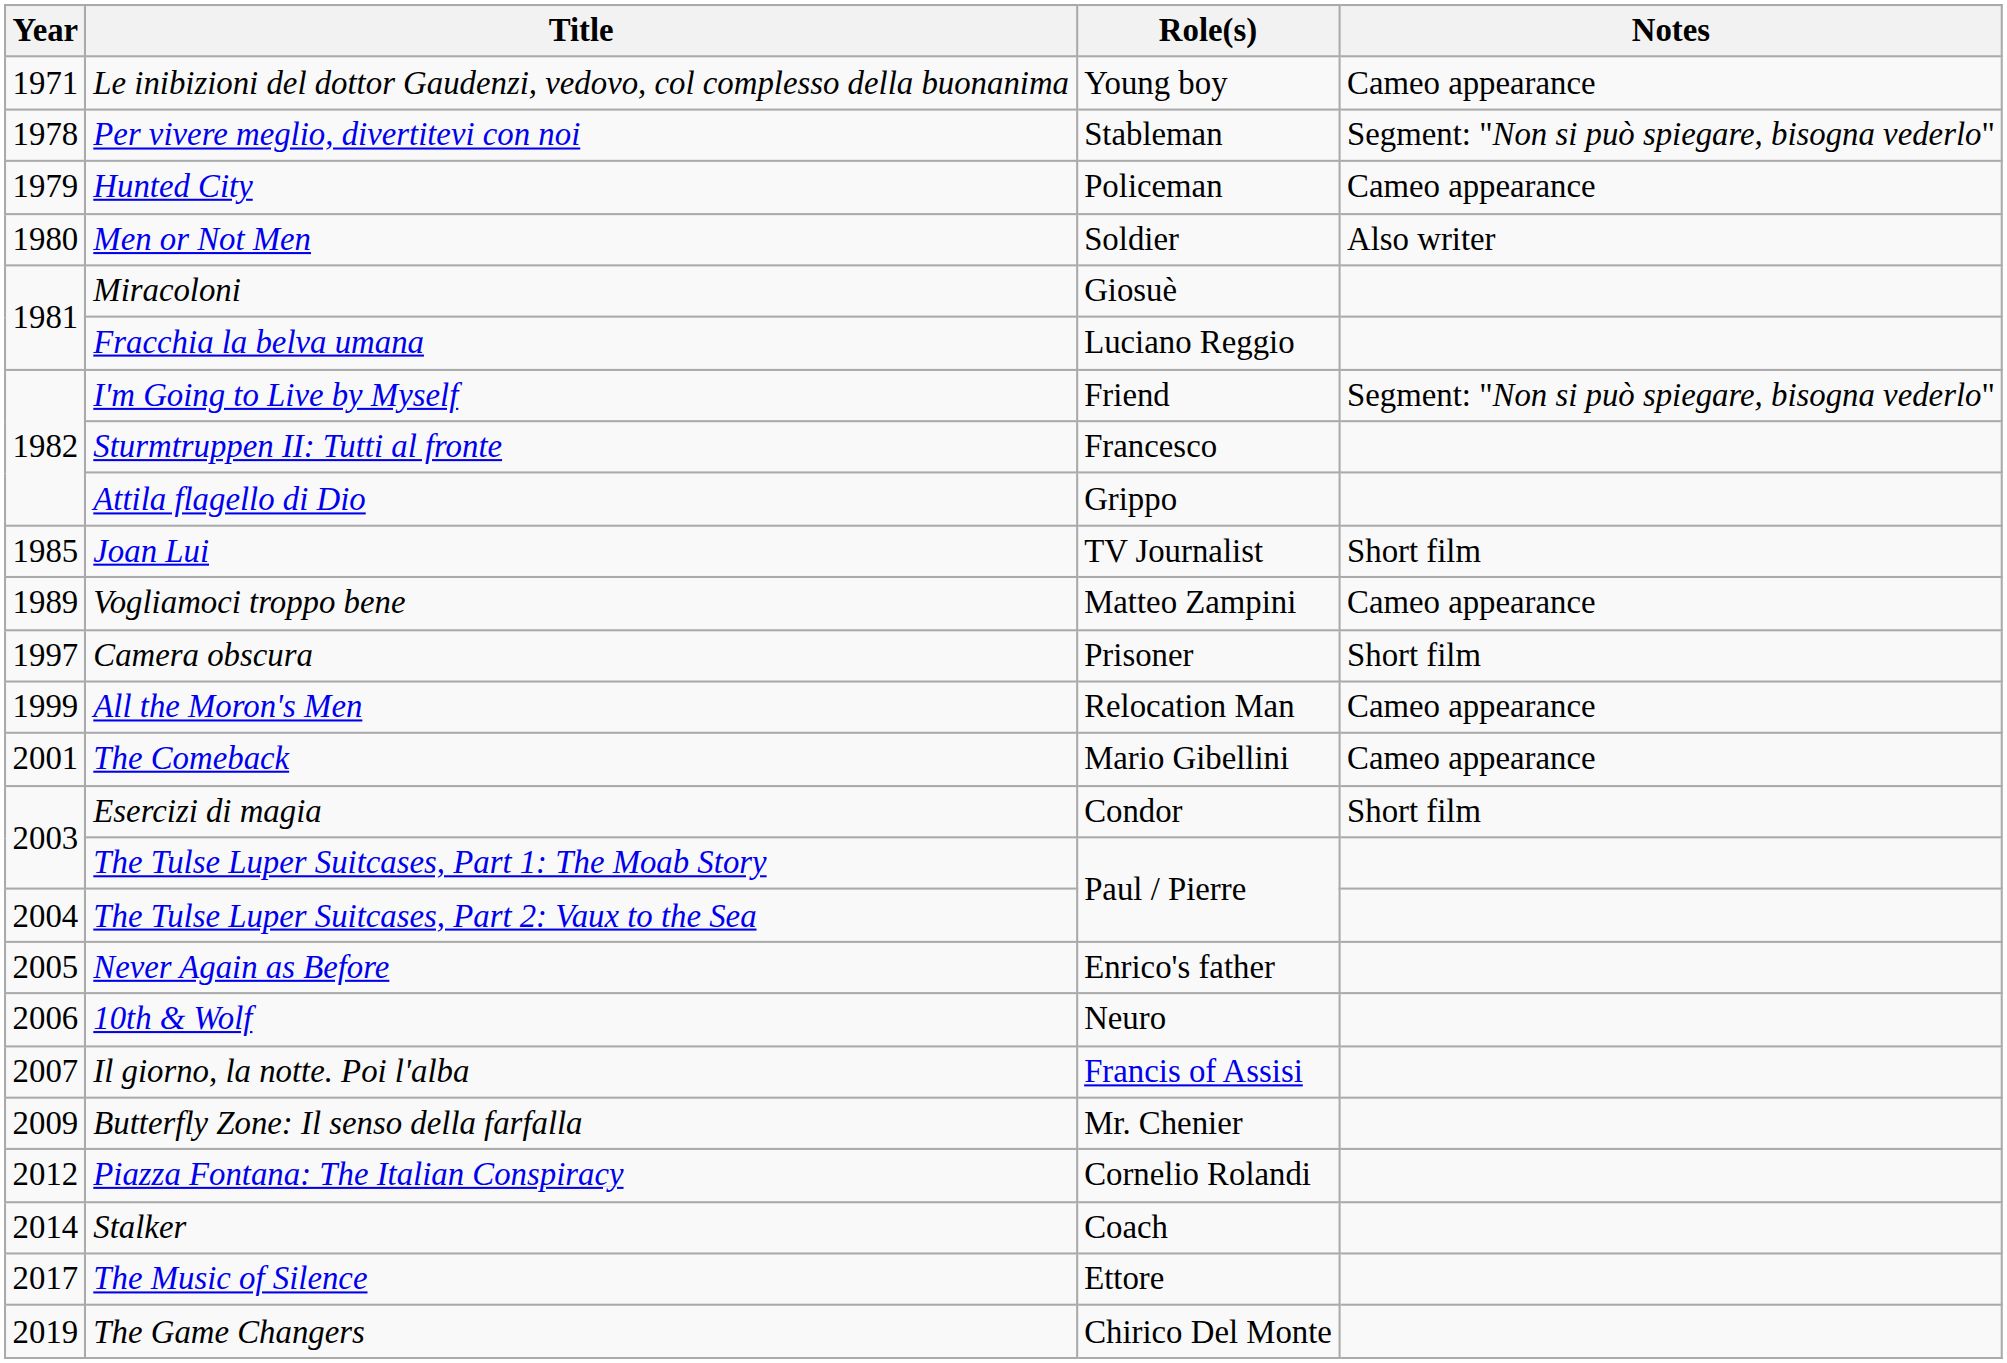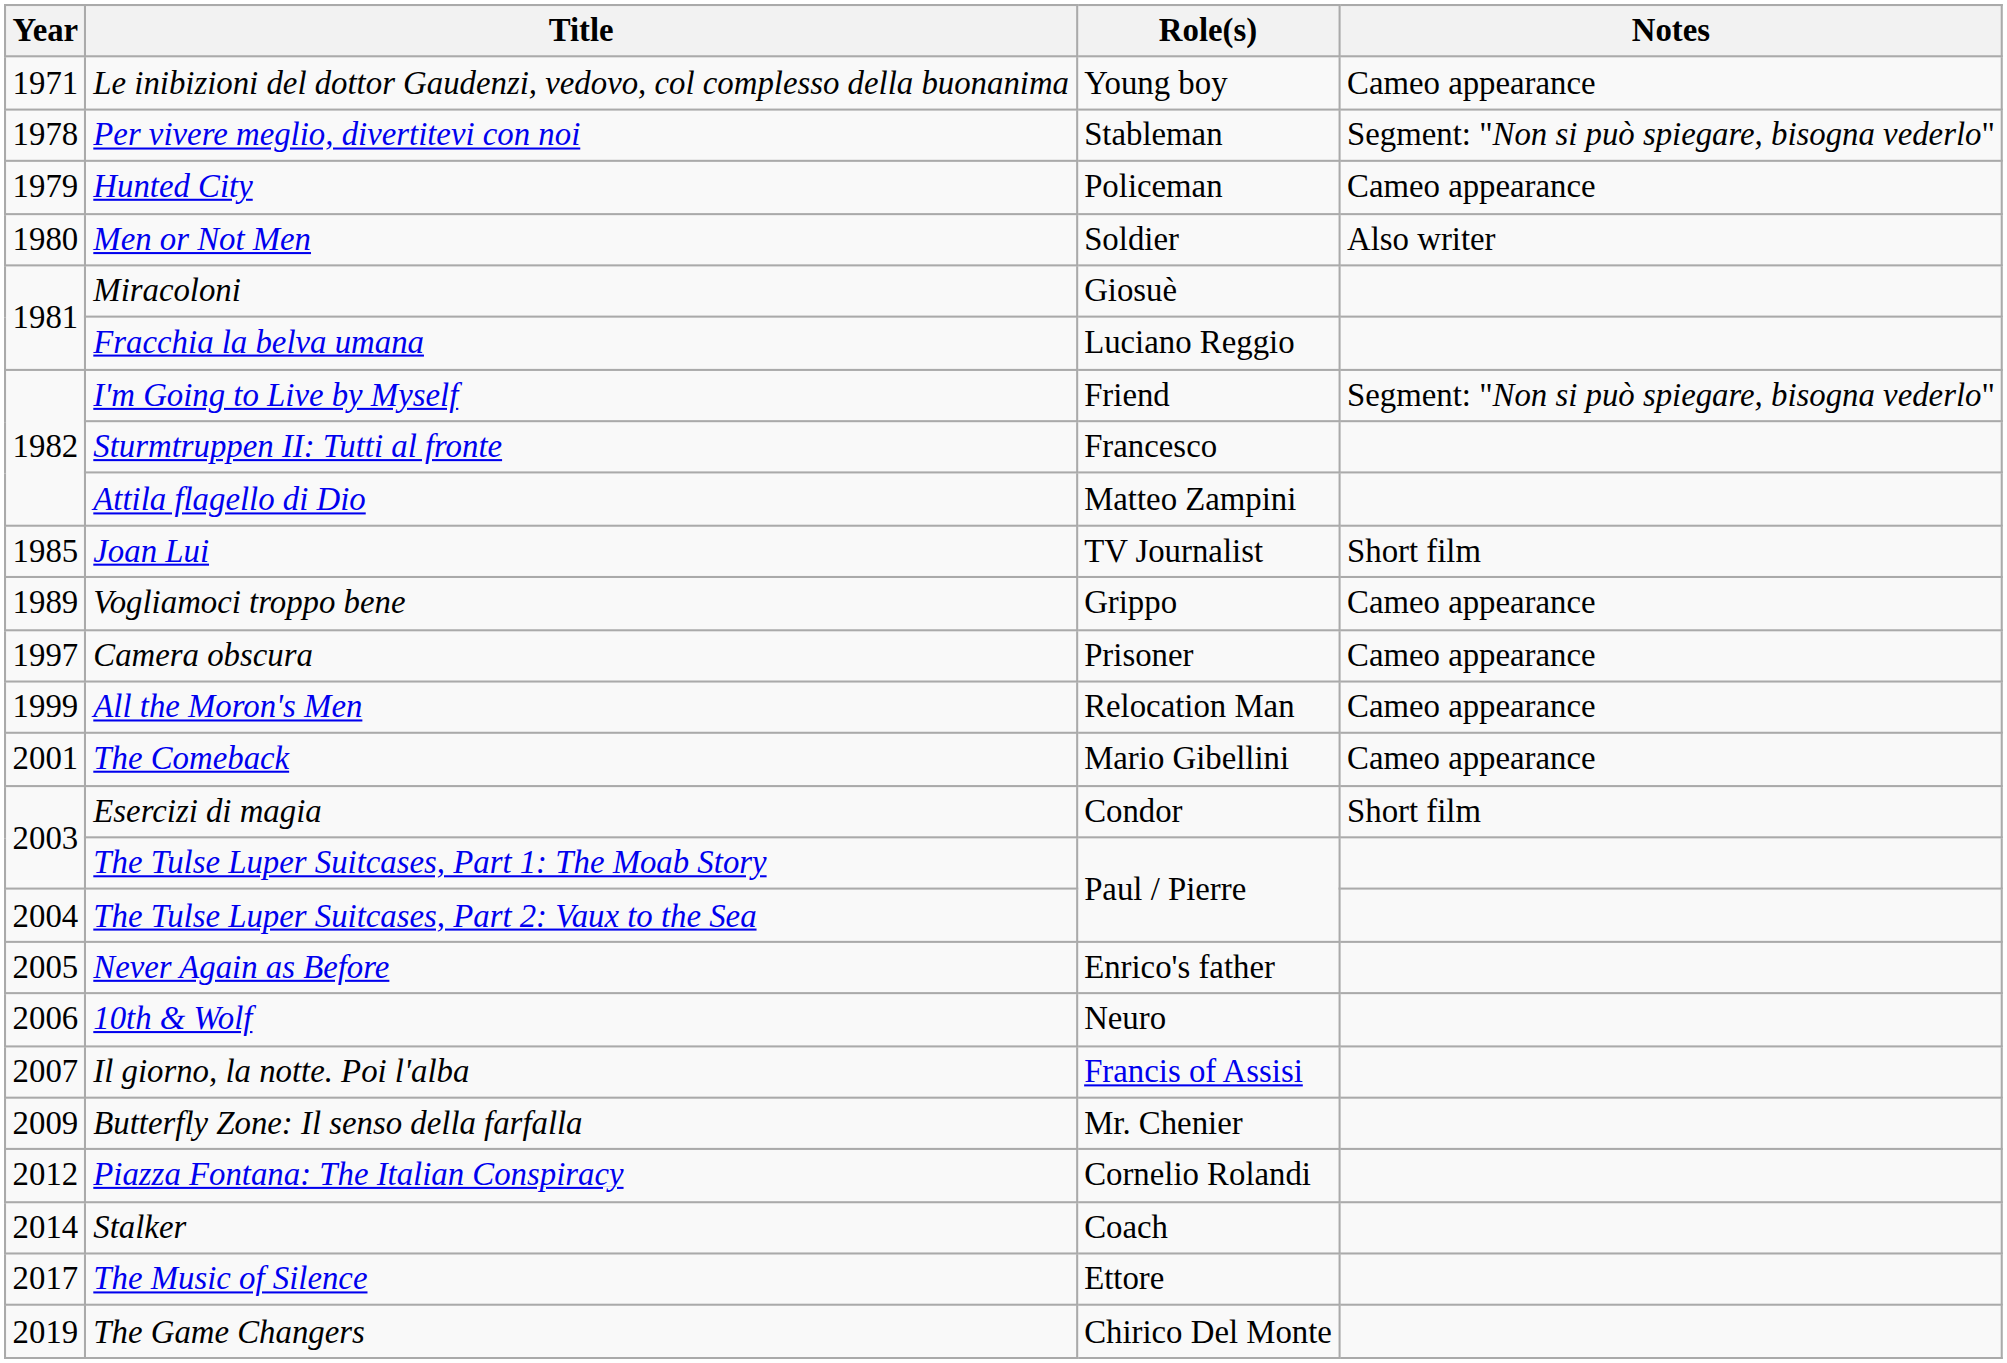Attila flagello di Dio | Role(s): Grippo -> Matteo Zampini
Vogliamoci troppo bene | Role(s): Matteo Zampini -> Grippo
Camera obscura | Notes: Short film -> Cameo appearance
